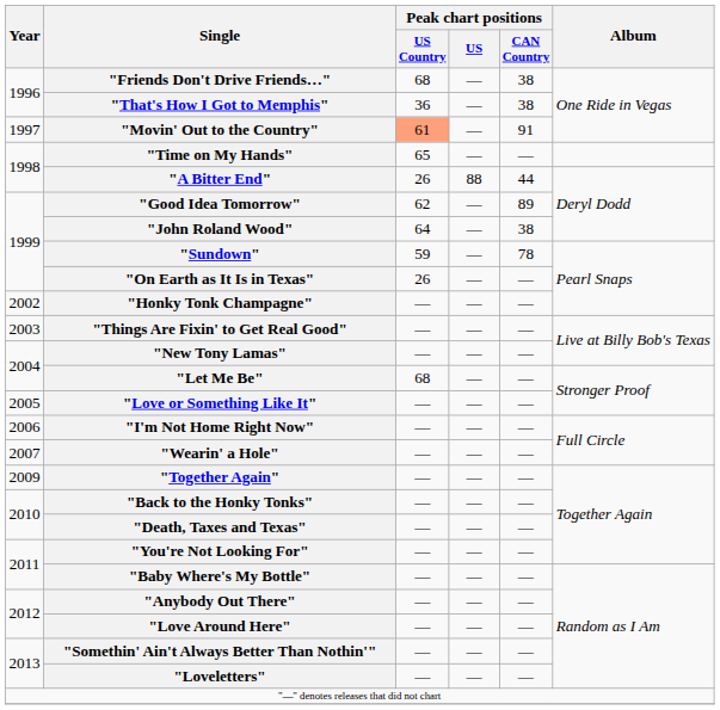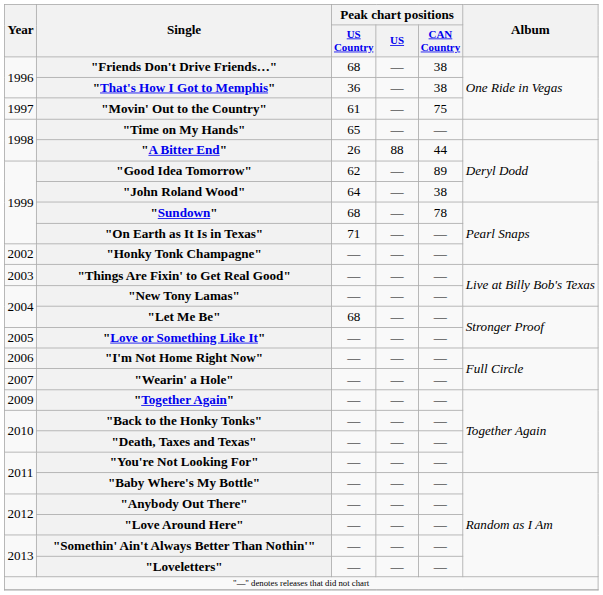"Movin' Out to the Country" | Peak chart positions / US Country: lightsalmon background -> no background
"Movin' Out to the Country" | Peak chart positions / CAN Country: 91 -> 75
"Sundown" | Peak chart positions / US Country: 59 -> 68
"On Earth as It Is in Texas" | Peak chart positions / US Country: 26 -> 71
